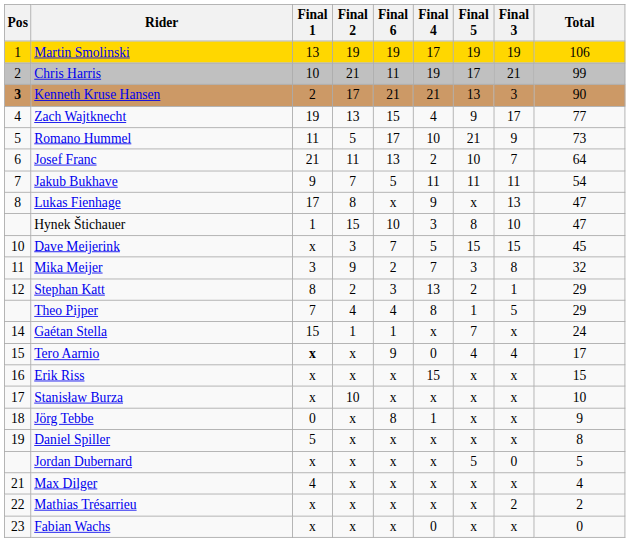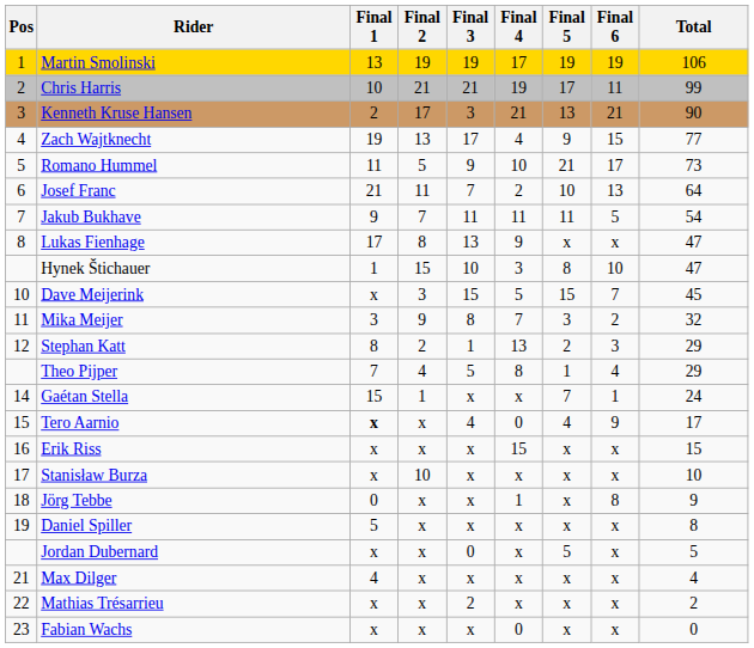columns swapped: Final 3 <-> Final 6
Kenneth Kruse Hansen | Pos: bold -> normal
